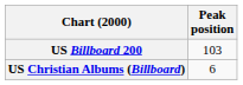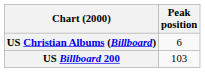rows swapped: US Billboard 200 <-> US Christian Albums (Billboard)
